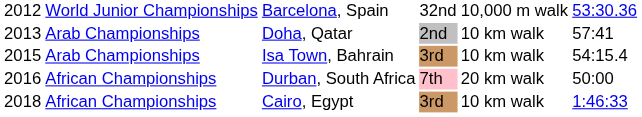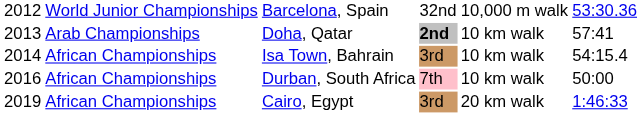Doha, Qatar | column 4: normal -> bold
Isa Town, Bahrain | column 1: 2015 -> 2014
Isa Town, Bahrain | column 2: Arab Championships -> African Championships
Durban, South Africa | column 5: 20 km walk -> 10 km walk
Cairo, Egypt | column 1: 2018 -> 2019
Cairo, Egypt | column 5: 10 km walk -> 20 km walk
